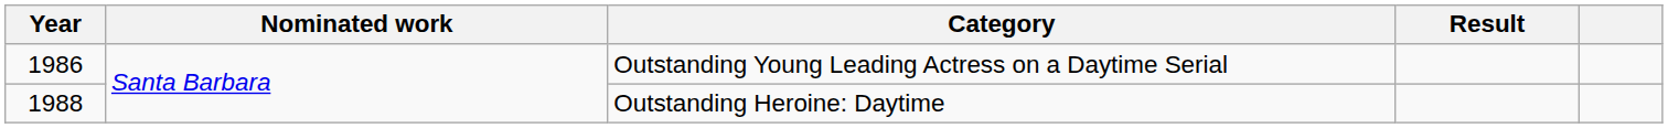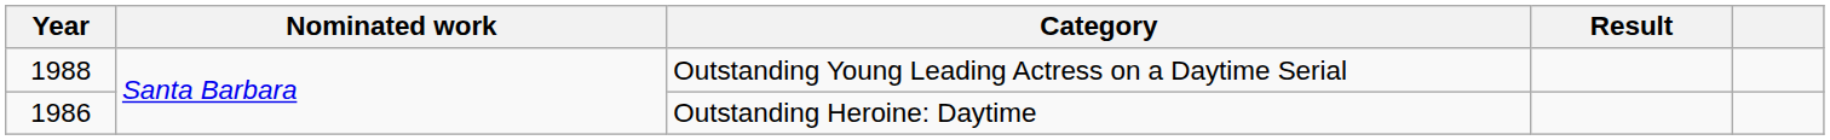Outstanding Young Leading Actress on a Daytime Serial | Year: 1986 -> 1988
Outstanding Heroine: Daytime | Year: 1988 -> 1986
